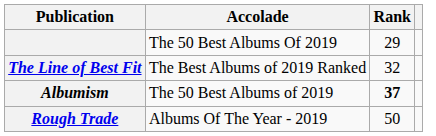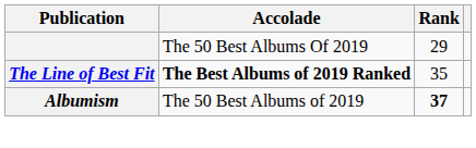The Line of Best Fit | Accolade: normal -> bold
The Line of Best Fit | Rank: 32 -> 35
- row: Rough Trade | Albums Of The Year - 2019 | 50
